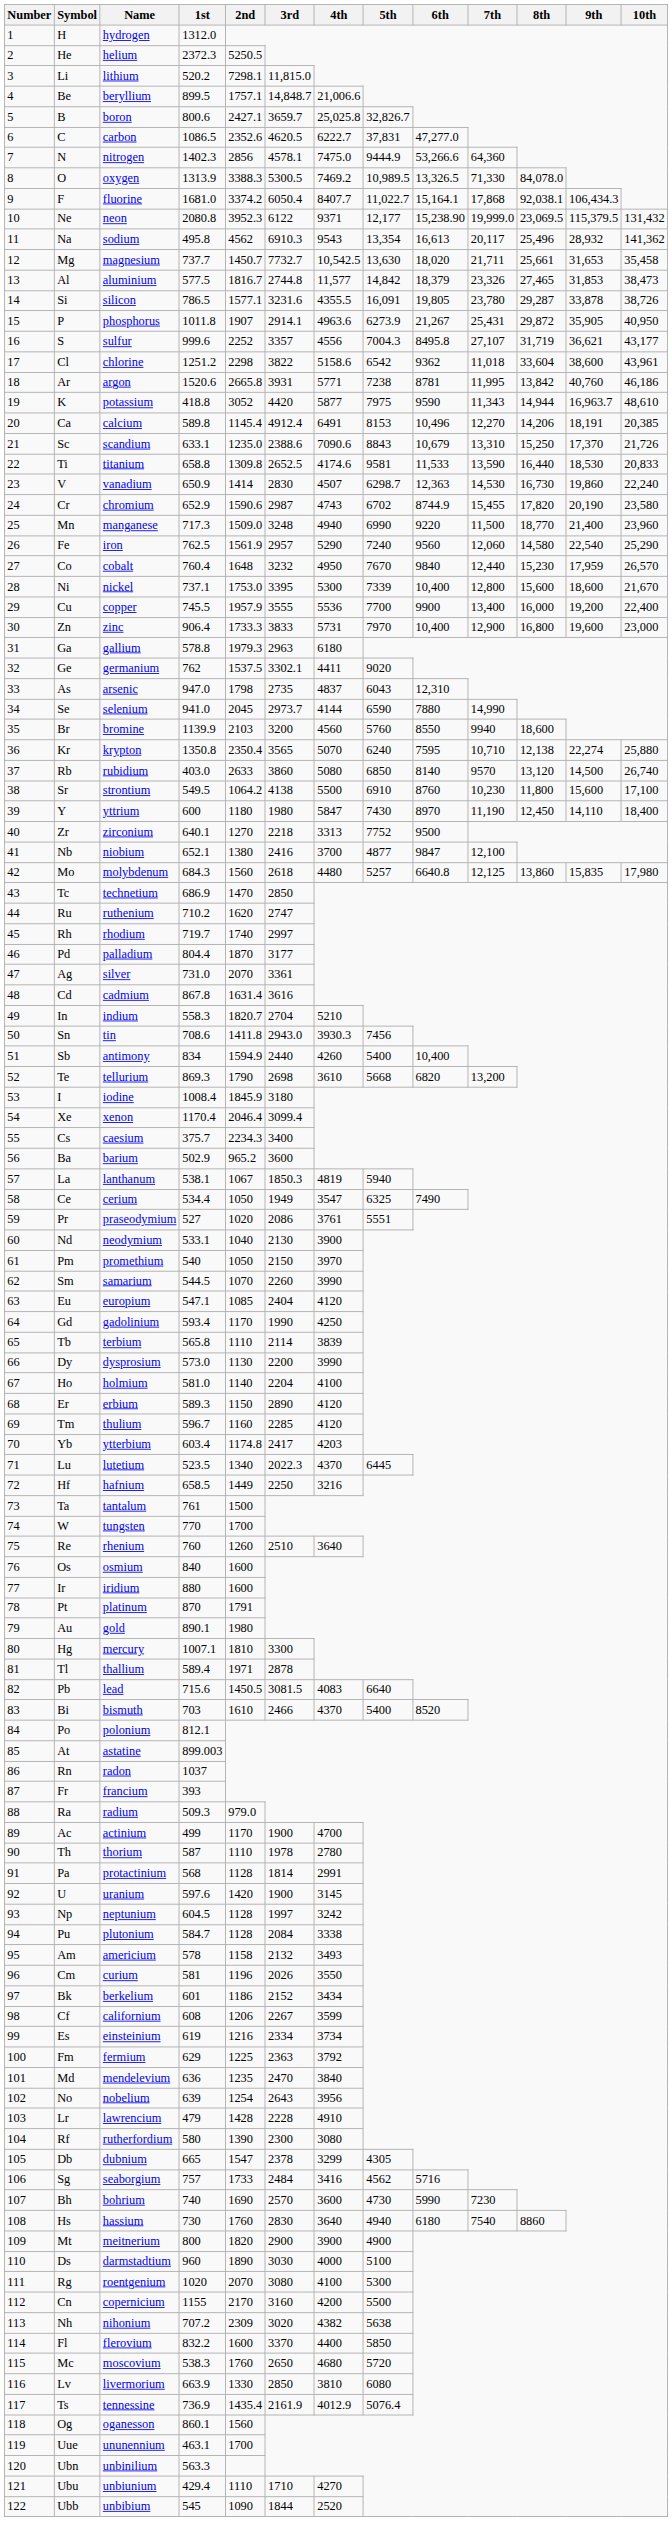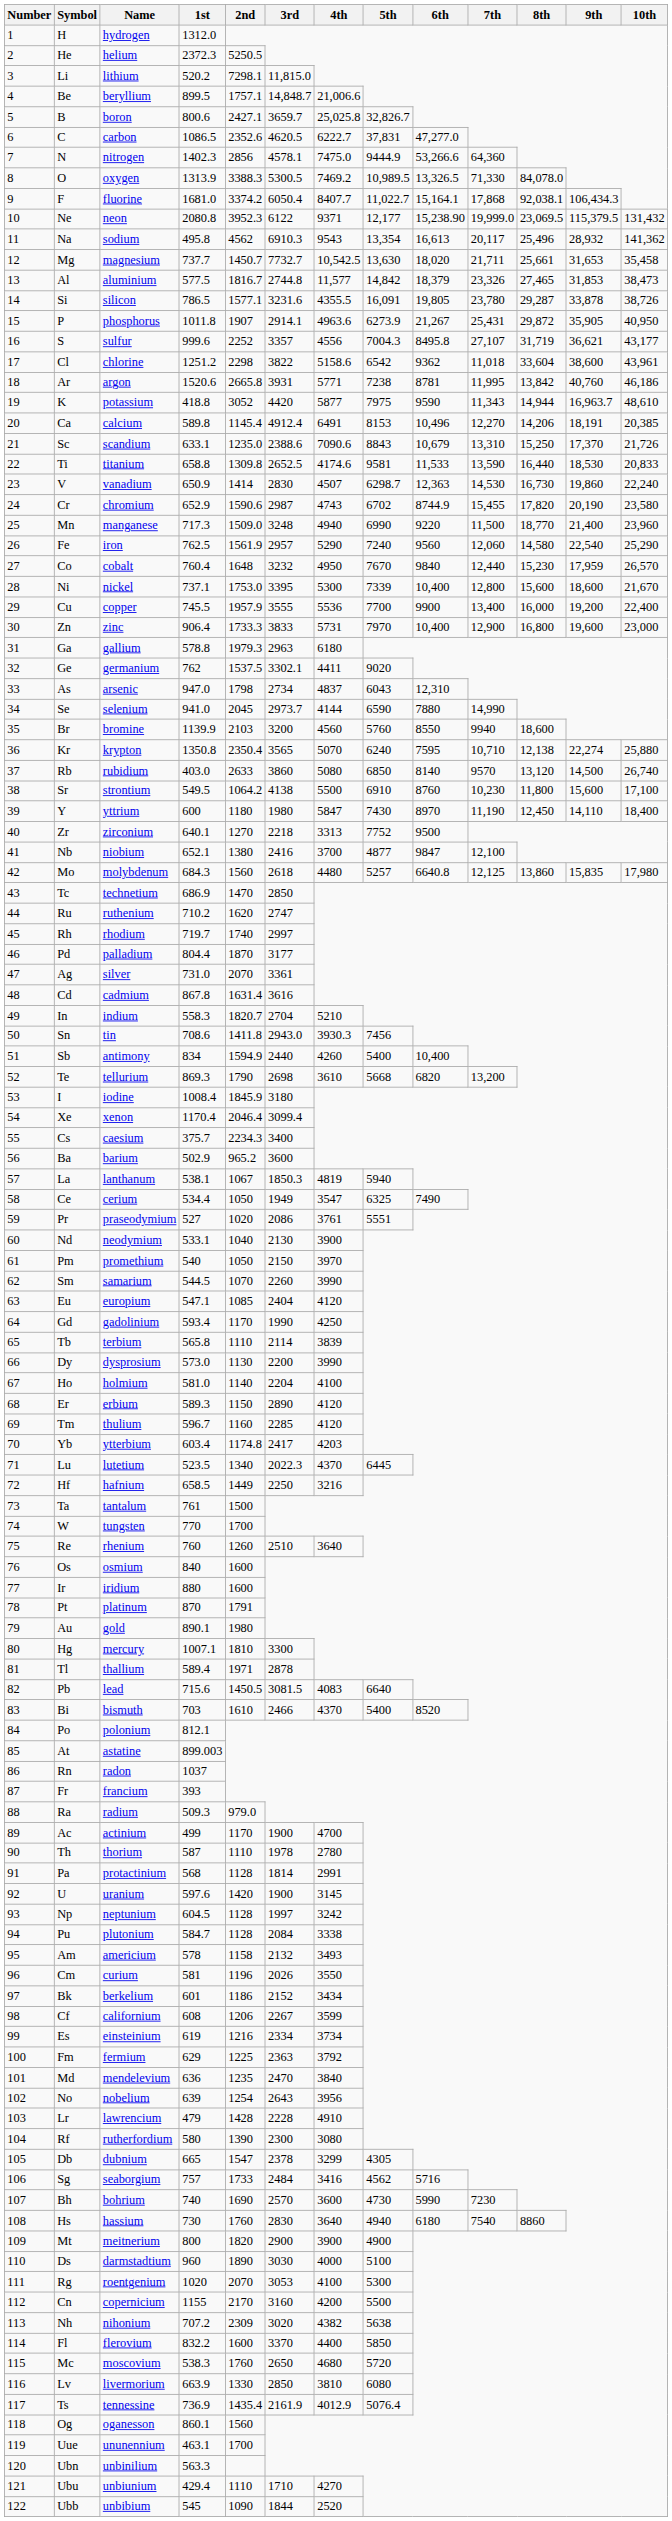As | 3rd: 2735 -> 2734
Rg | 3rd: 3080 -> 3053
